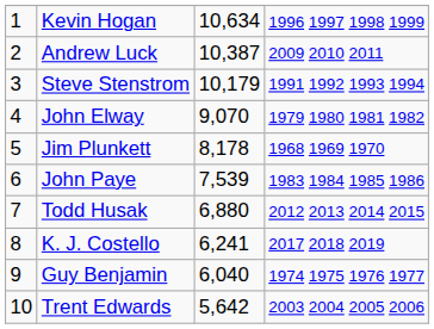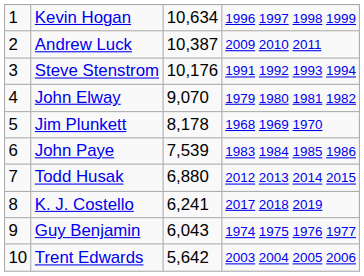Steve Stenstrom | column 3: 10,179 -> 10,176
Guy Benjamin | column 3: 6,040 -> 6,043
